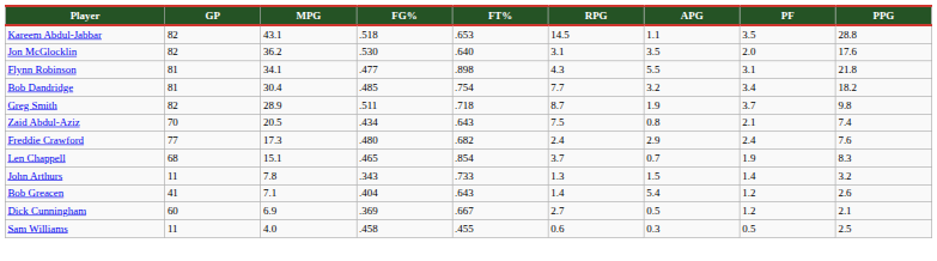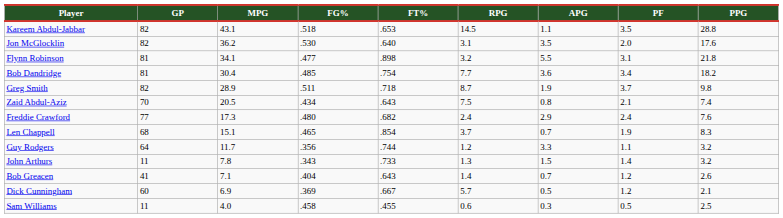Flynn Robinson | RPG: 4.3 -> 3.2
Bob Dandridge | APG: 3.2 -> 3.6
+ row: Guy Rodgers | 64 | 11.7 | .356 | .744 | 1.2 | 3.3 | 1.1 | 3.2
Bob Greacen | APG: 5.4 -> 0.7
Dick Cunningham | RPG: 2.7 -> 5.7
